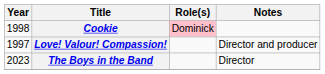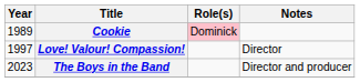Cookie | Year: 1998 -> 1989
Love! Valour! Compassion! | Notes: Director and producer -> Director
The Boys in the Band | Notes: Director -> Director and producer
